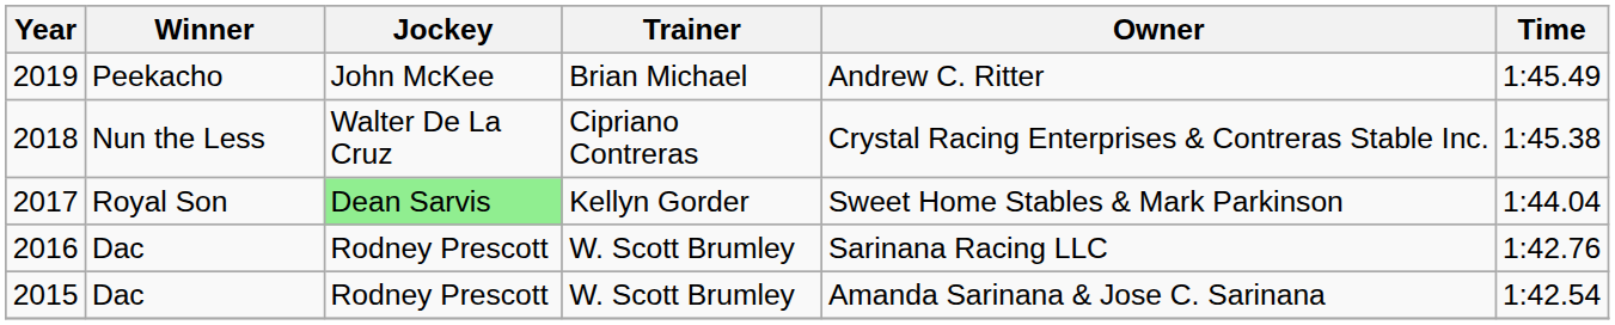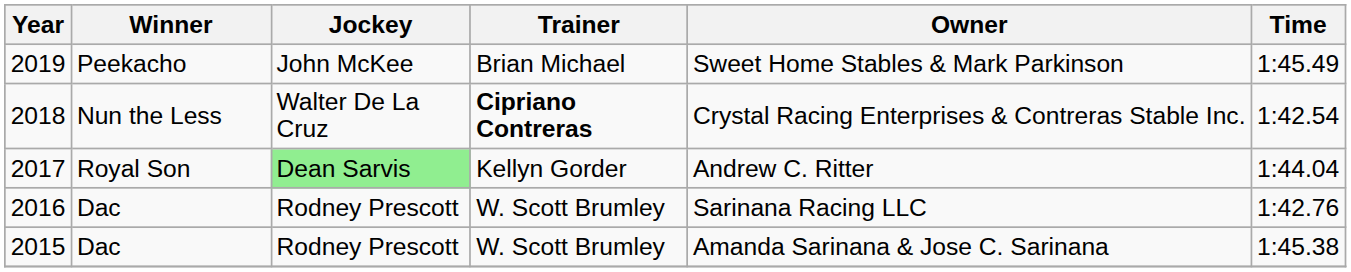2019 | Owner: Andrew C. Ritter -> Sweet Home Stables & Mark Parkinson
2018 | Trainer: normal -> bold
2018 | Time: 1:45.38 -> 1:42.54
2017 | Owner: Sweet Home Stables & Mark Parkinson -> Andrew C. Ritter
2015 | Time: 1:42.54 -> 1:45.38
